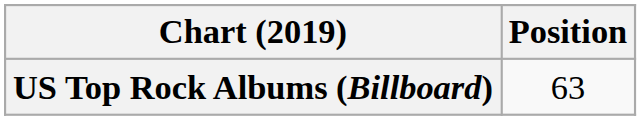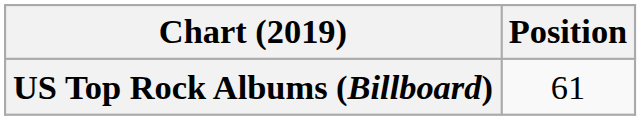US Top Rock Albums (Billboard) | Position: 63 -> 61
